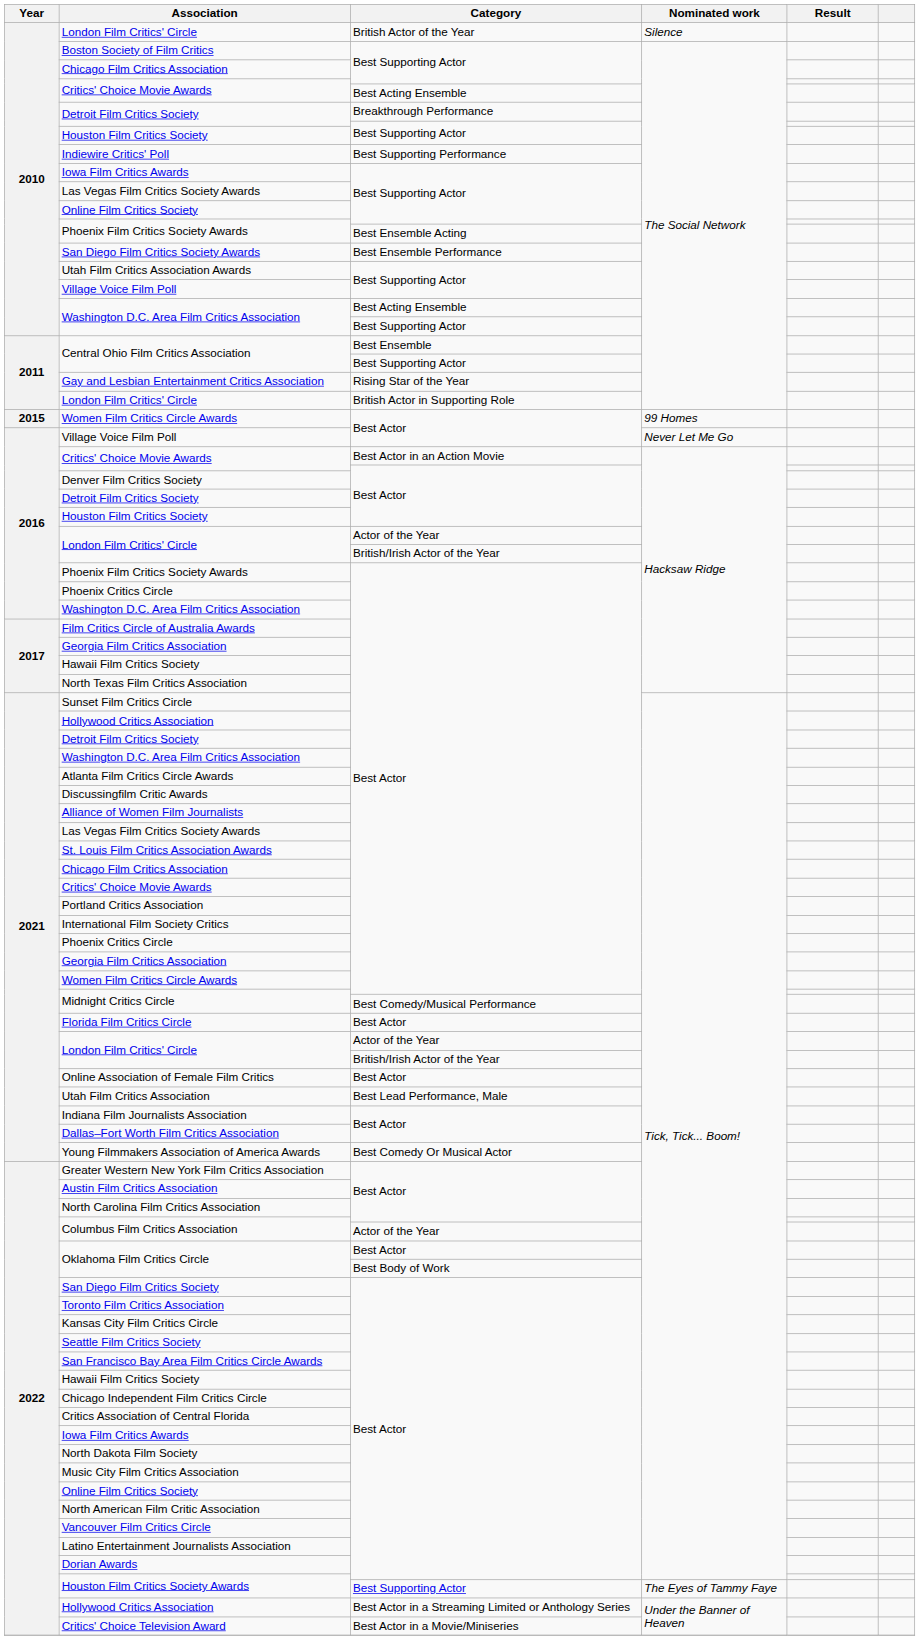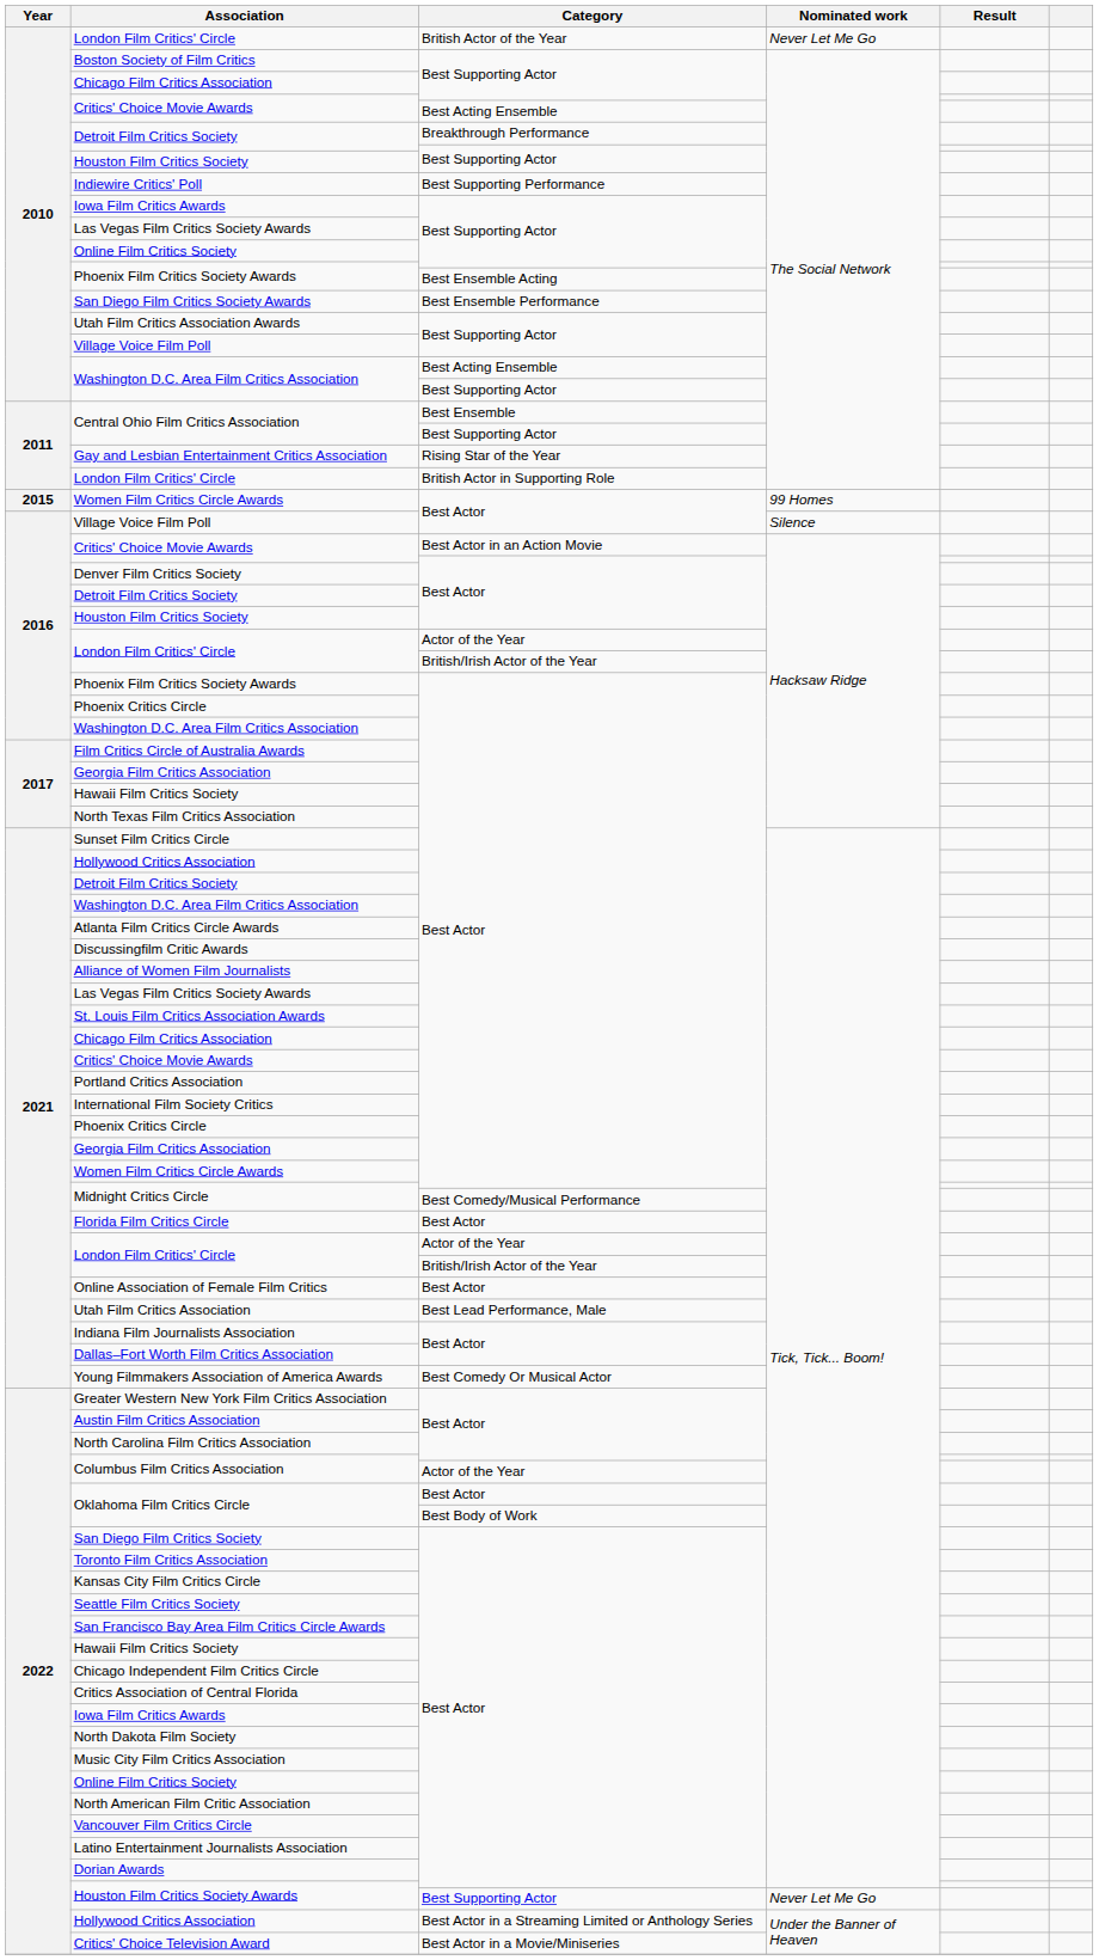London Film Critics' Circle / British Actor of the Year | Nominated work: Silence -> Never Let Me Go
Village Voice Film Poll / Best Actor | Nominated work: Never Let Me Go -> Silence
Houston Film Critics Society Awards / Best Supporting Actor | Nominated work: The Eyes of Tammy Faye -> Never Let Me Go
